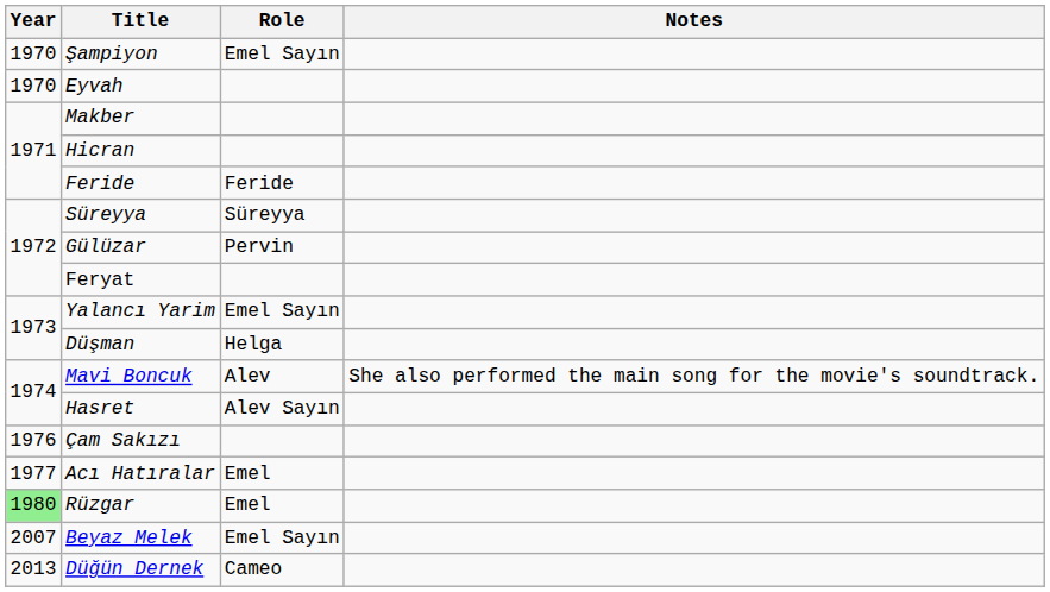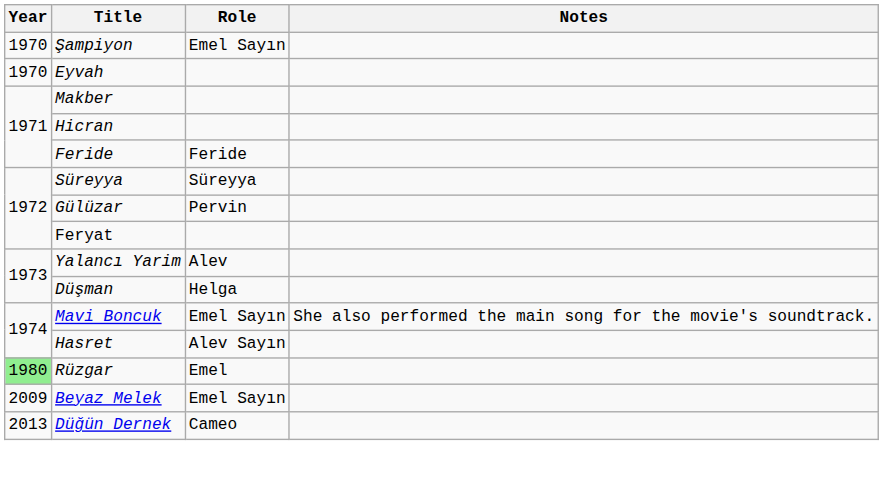Yalancı Yarim | Role: Emel Sayın -> Alev
Mavi Boncuk | Role: Alev -> Emel Sayın
- row: 1976 | Çam Sakızı
- row: 1977 | Acı Hatıralar | Emel
Beyaz Melek | Year: 2007 -> 2009
